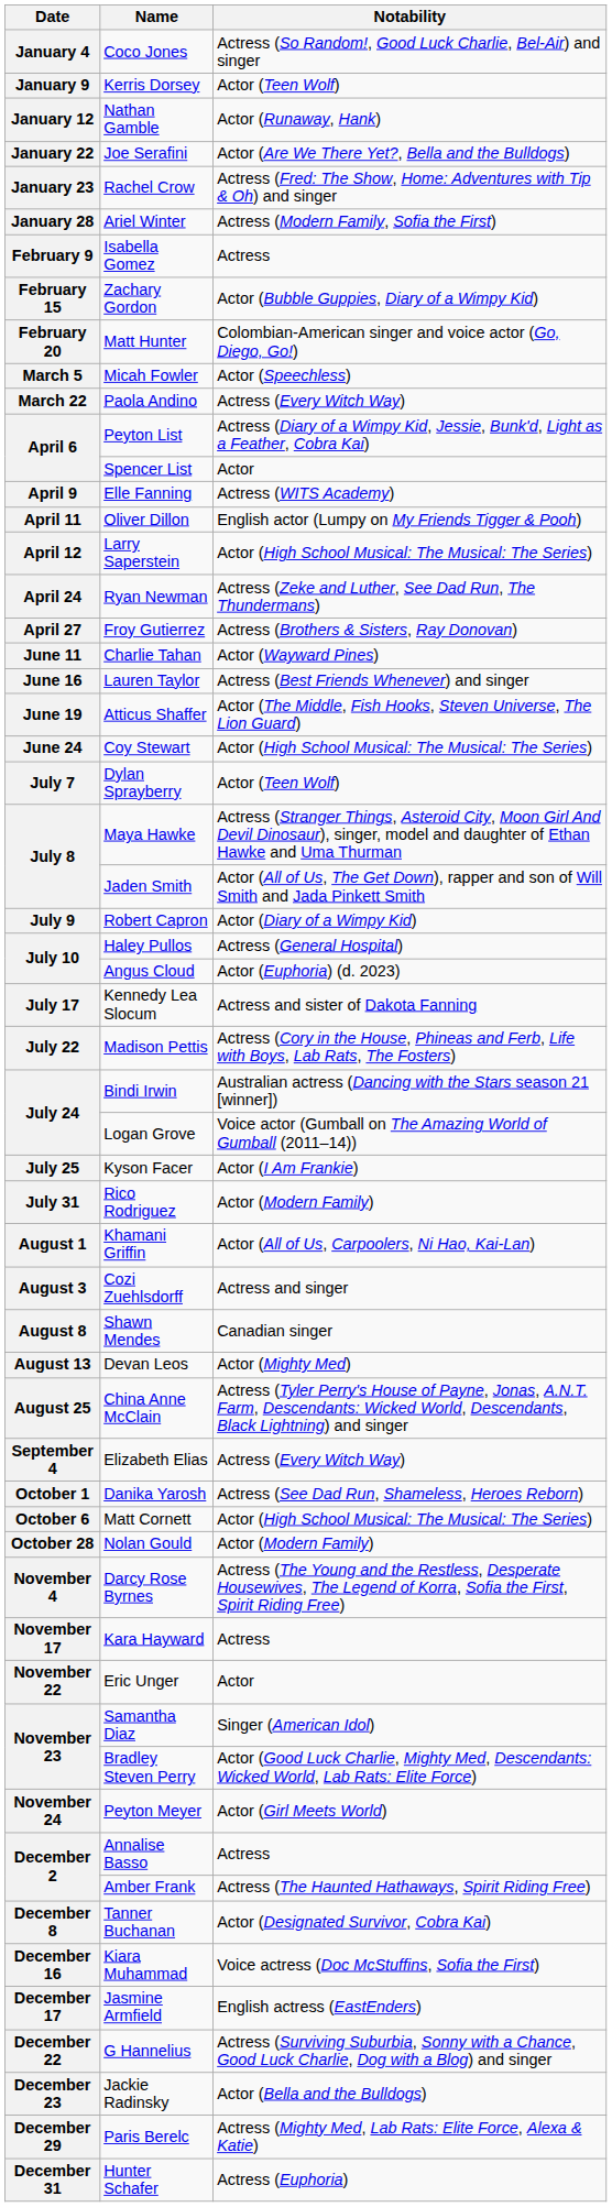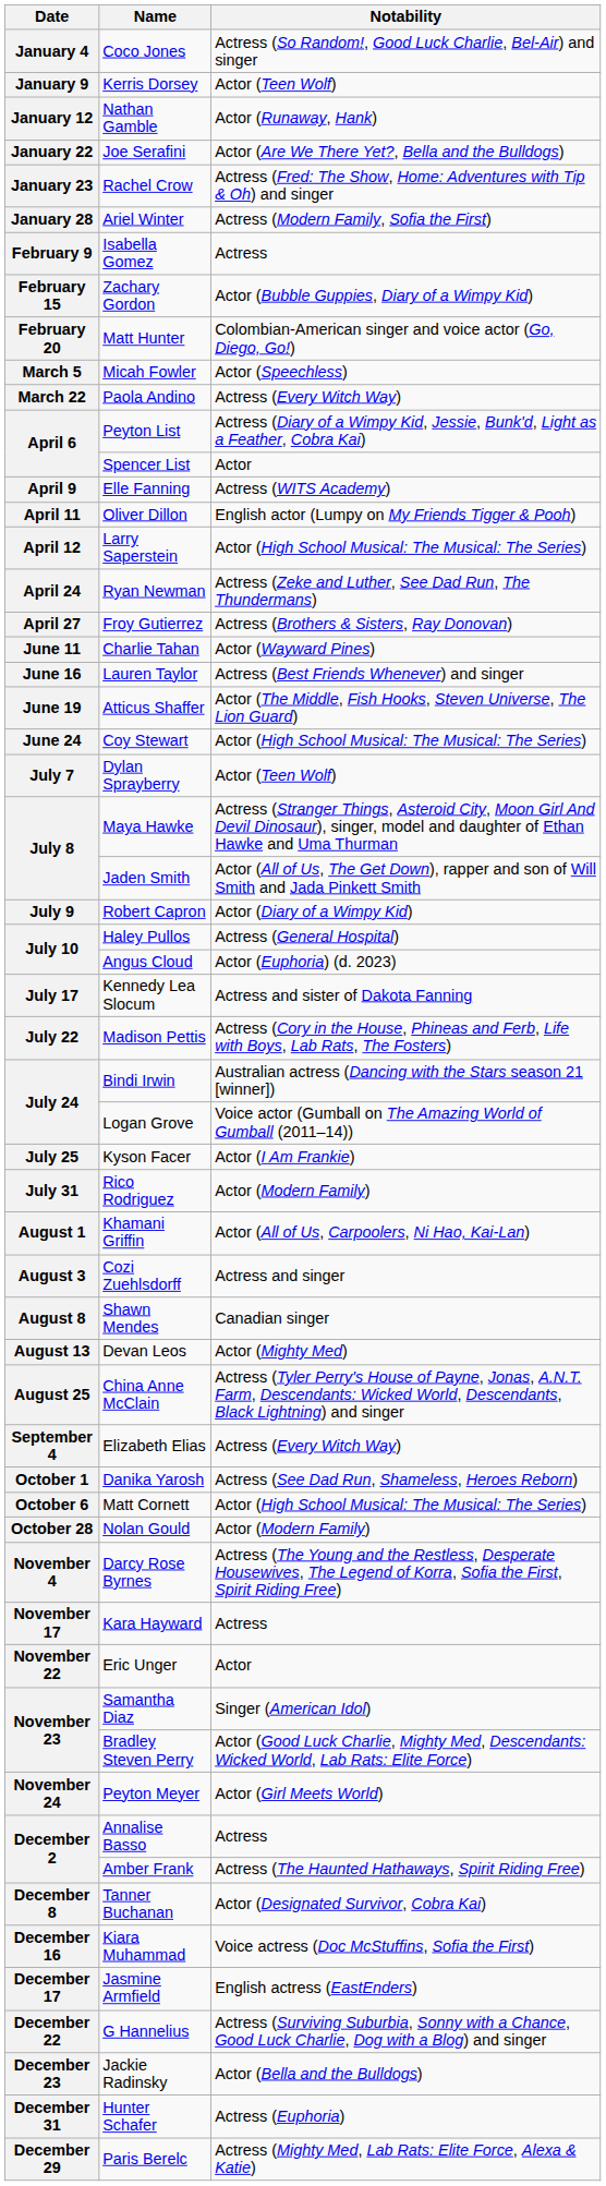rows swapped: Paris Berelc <-> Hunter Schafer
